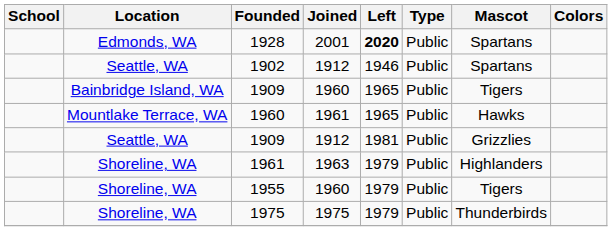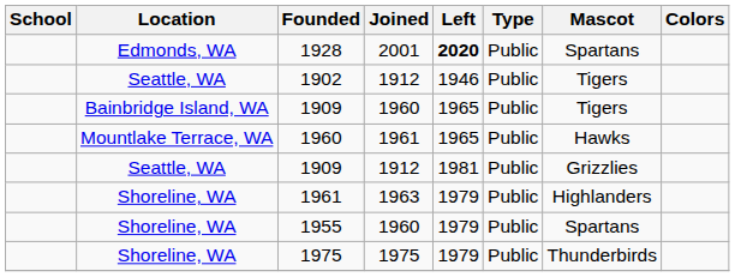1902 | Mascot: Spartans -> Tigers
1955 | Mascot: Tigers -> Spartans
